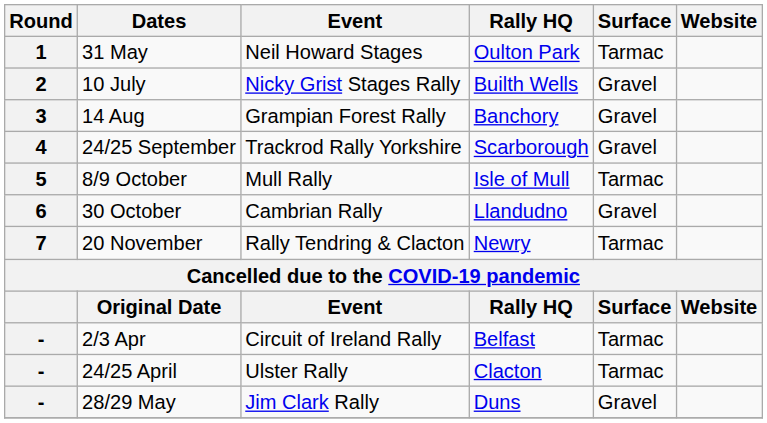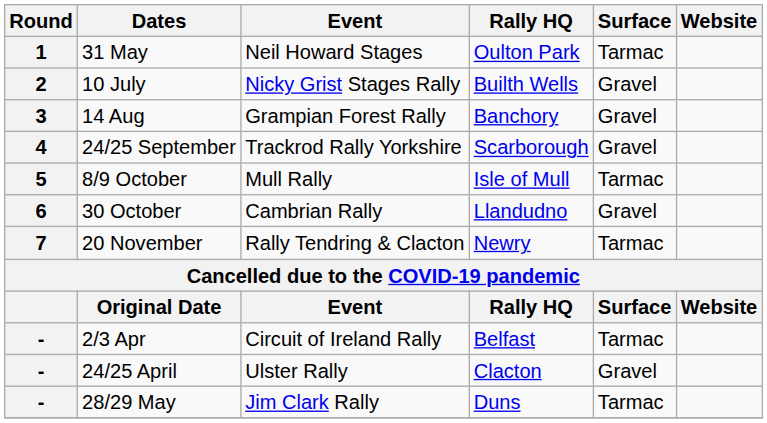24/25 April | Surface: Tarmac -> Gravel
28/29 May | Surface: Gravel -> Tarmac
